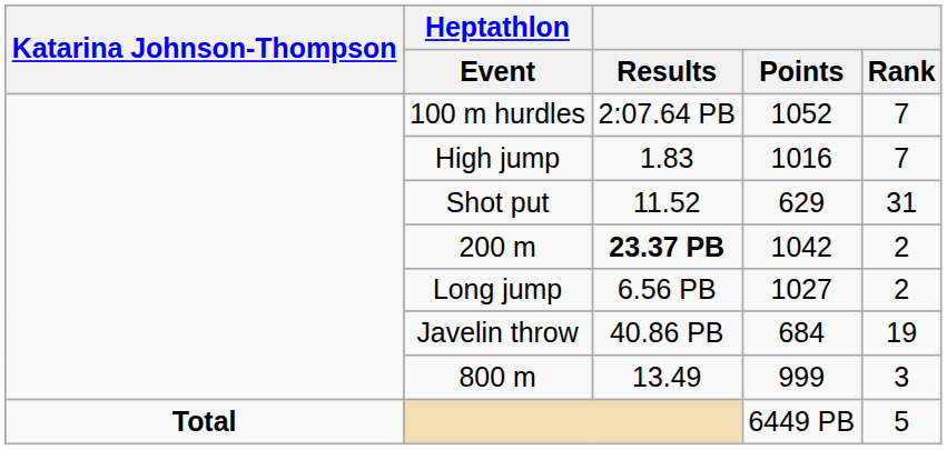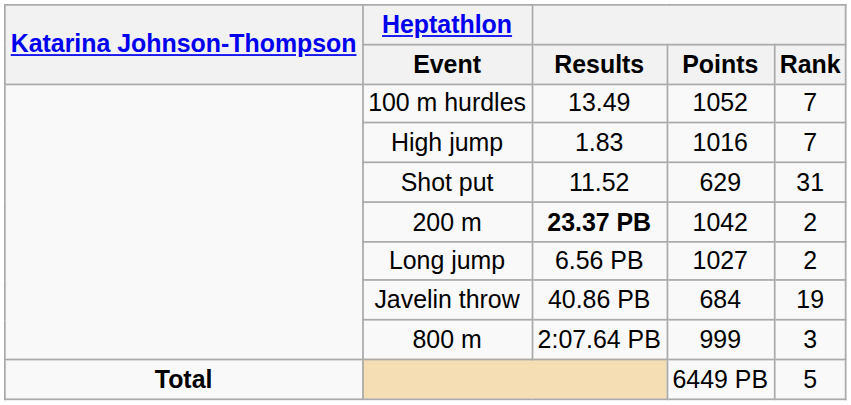100 m hurdles | Results: 2:07.64 PB -> 13.49
800 m | Results: 13.49 -> 2:07.64 PB
